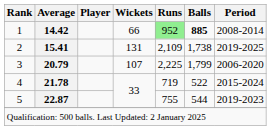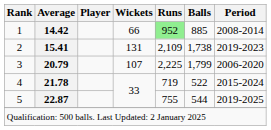1 | Balls: bold -> normal
2 | Period: 2019-2025 -> 2019-2023
5 | Period: 2019-2023 -> 2019-2025
